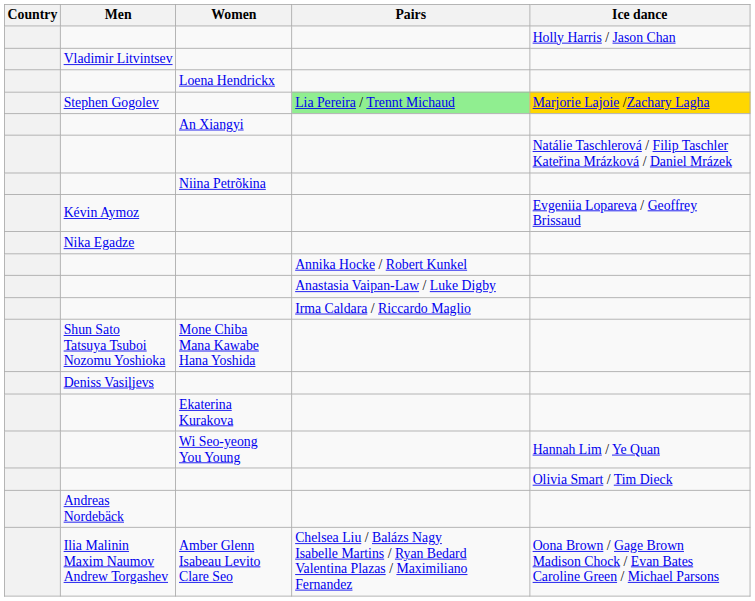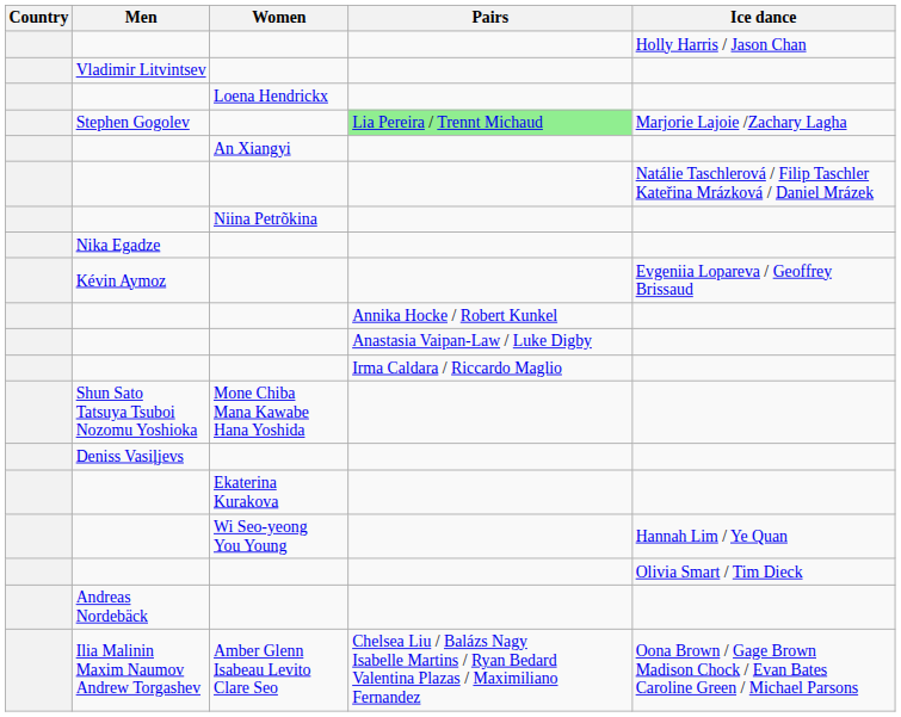Stephen Gogolev | Ice dance: gold background -> no background
rows swapped: Kévin Aymoz <-> Nika Egadze
